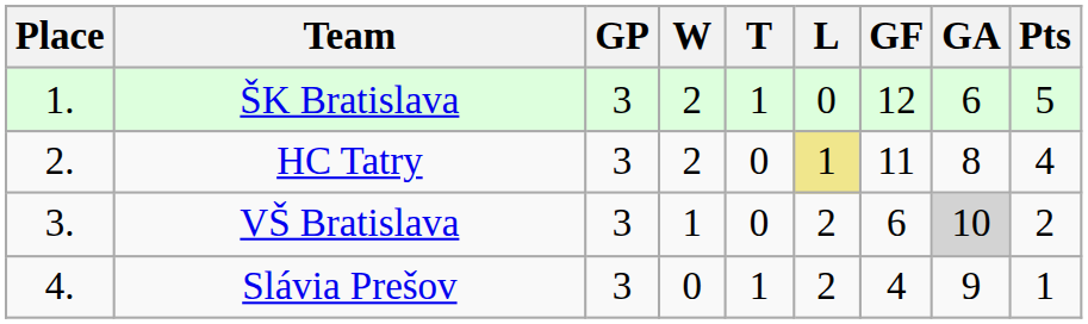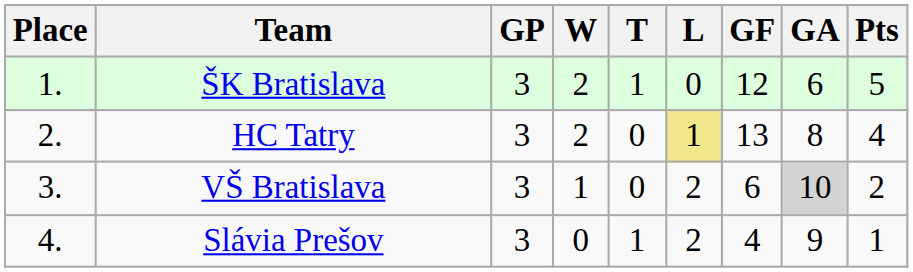HC Tatry | GF: 11 -> 13
